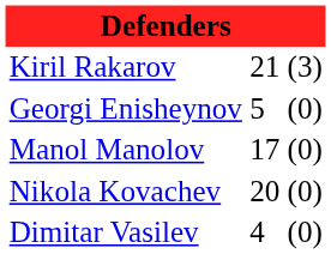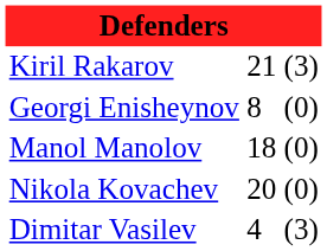Georgi Enisheynov | column 2: 5 -> 8
Manol Manolov | column 2: 17 -> 18
Dimitar Vasilev | column 3: (0) -> (3)
